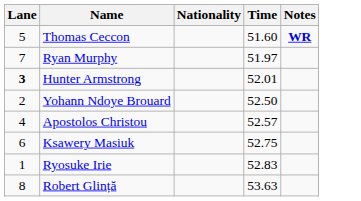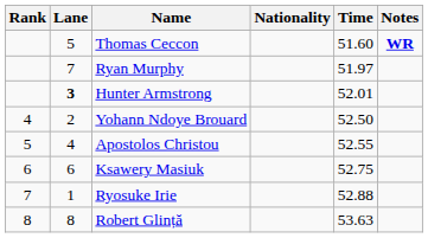+ column: Rank | 4 | 5 | 6 | 7 | 8
Apostolos Christou | Time: 52.57 -> 52.55
Ryosuke Irie | Time: 52.83 -> 52.88
